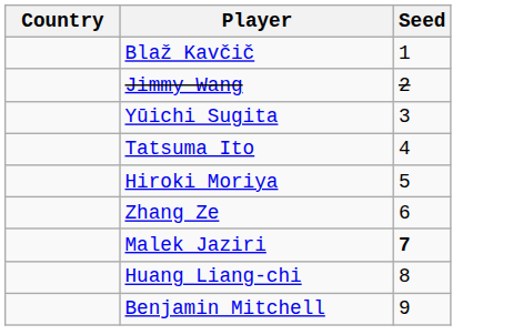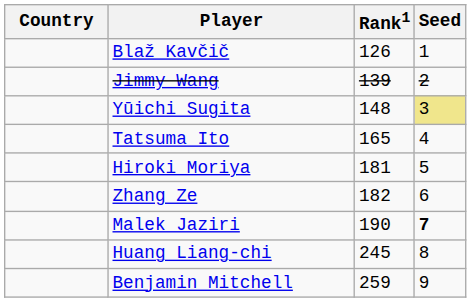+ column: Rank1 | 126 | 139 | 148 | 165 | 181 | 182 | 190 | 245 | 259
Yūichi Sugita | Seed: no background -> khaki background
